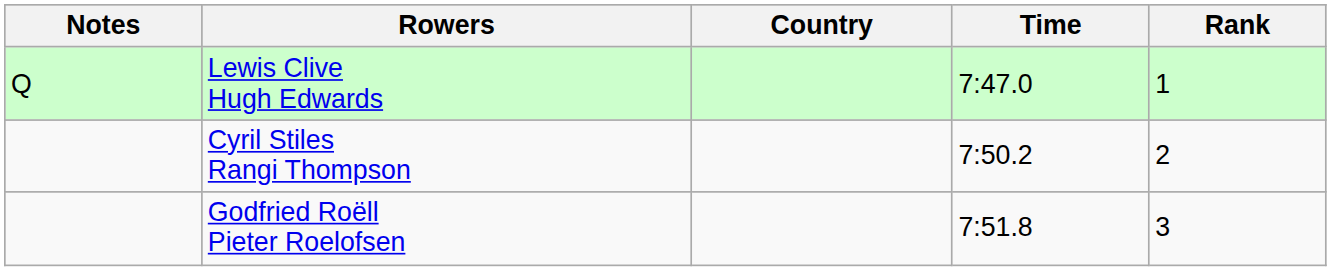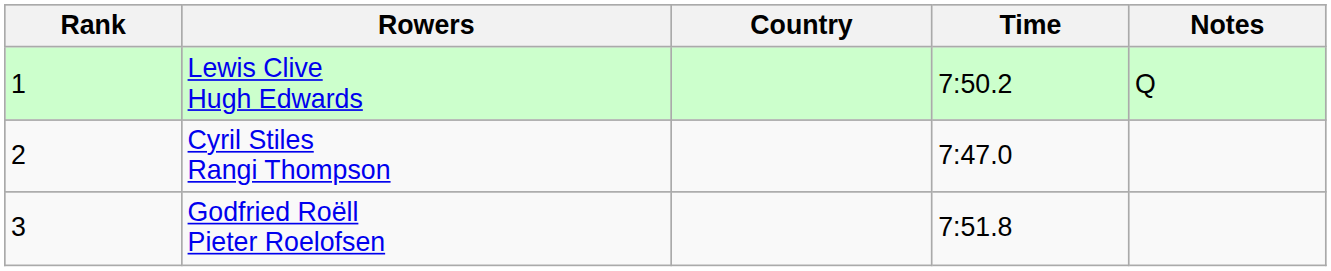columns swapped: Rank <-> Notes
Lewis Clive Hugh Edwards | Time: 7:47.0 -> 7:50.2
Cyril Stiles Rangi Thompson | Time: 7:50.2 -> 7:47.0
